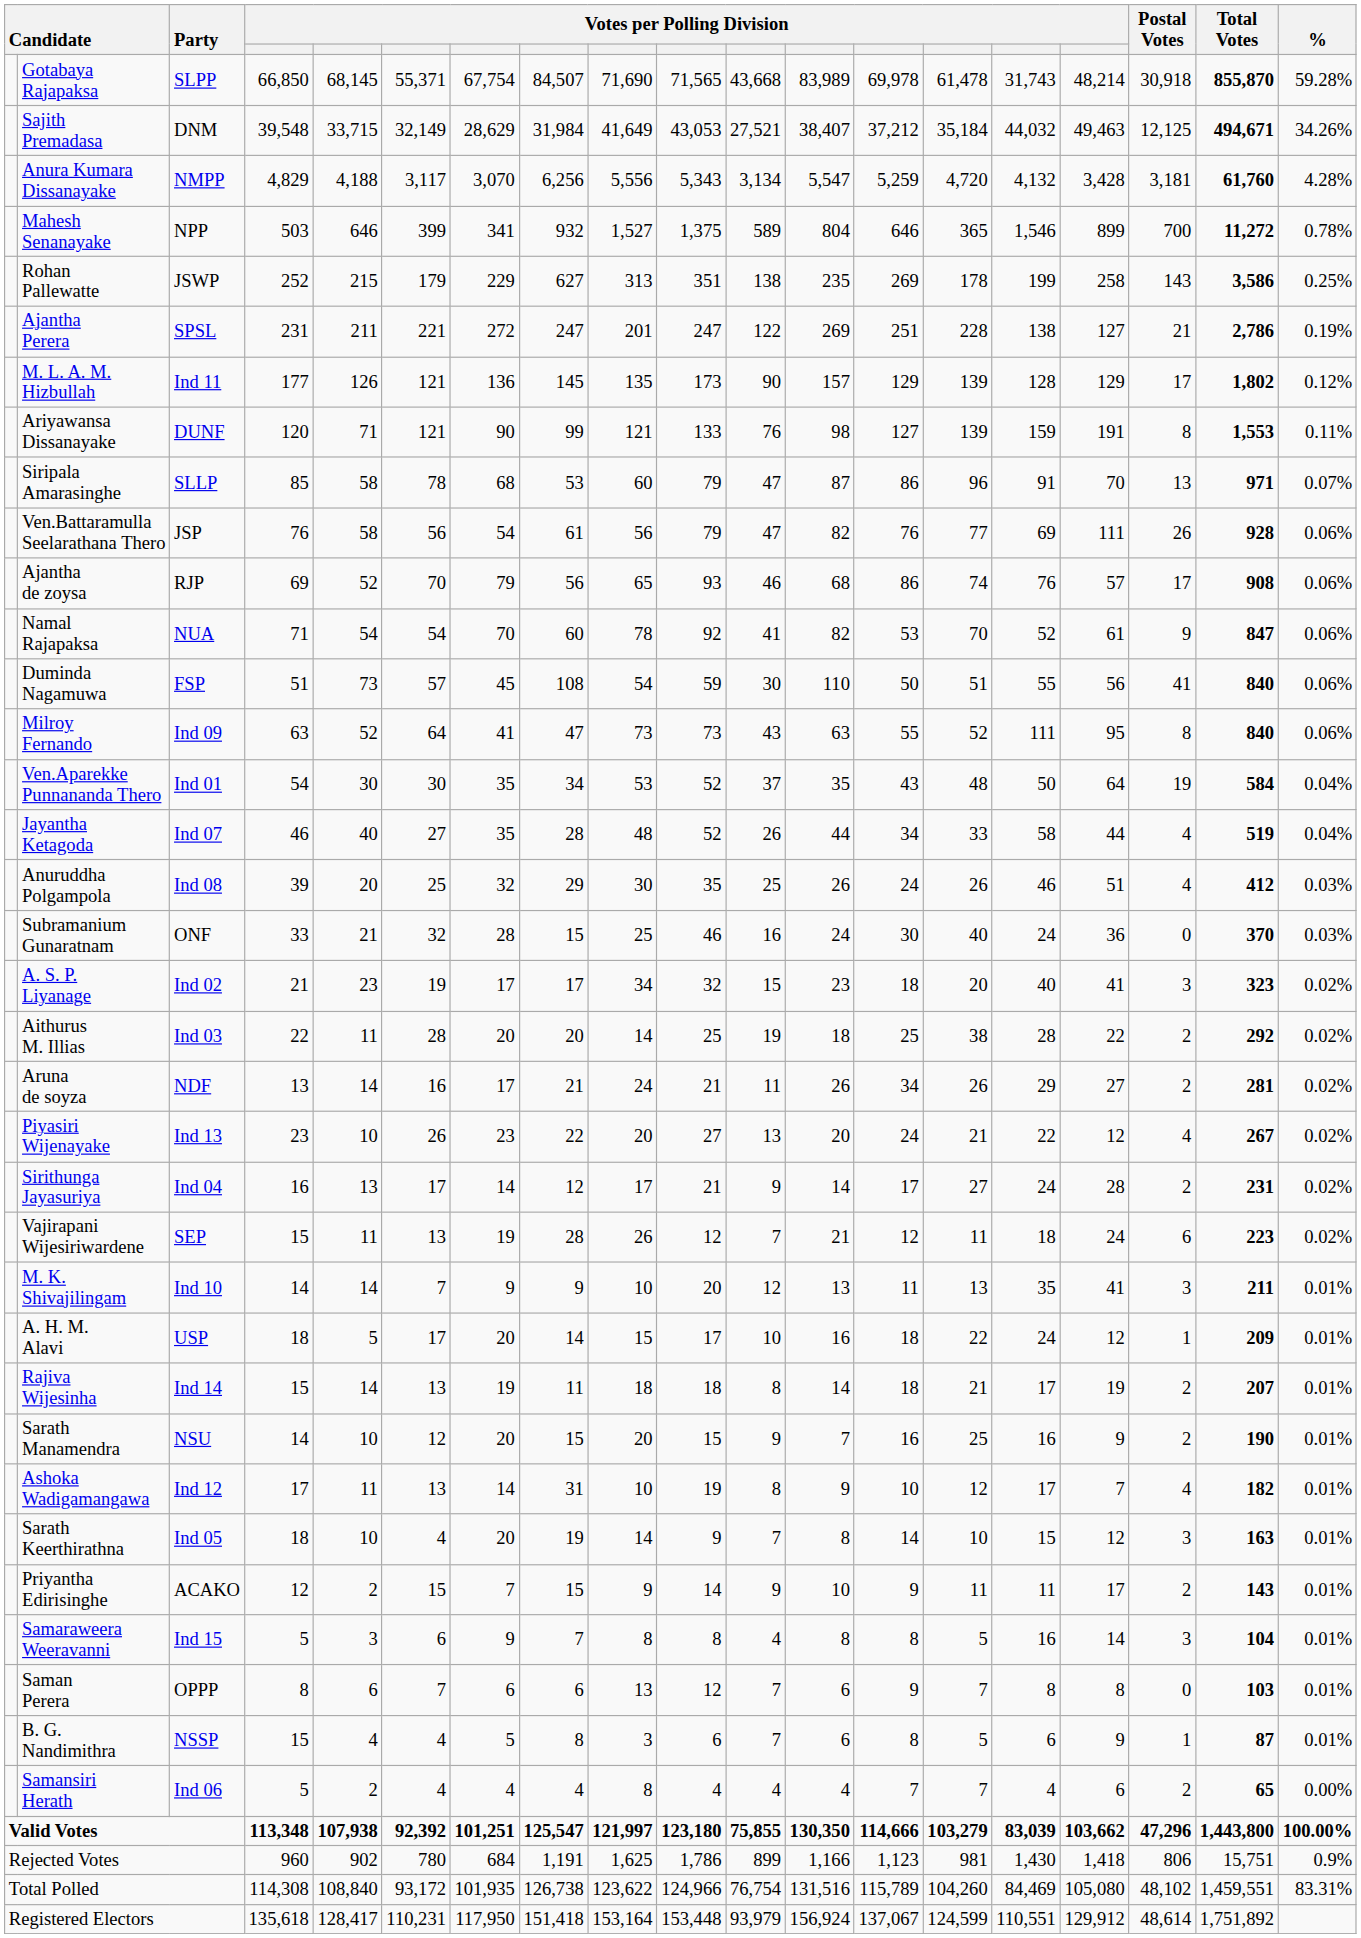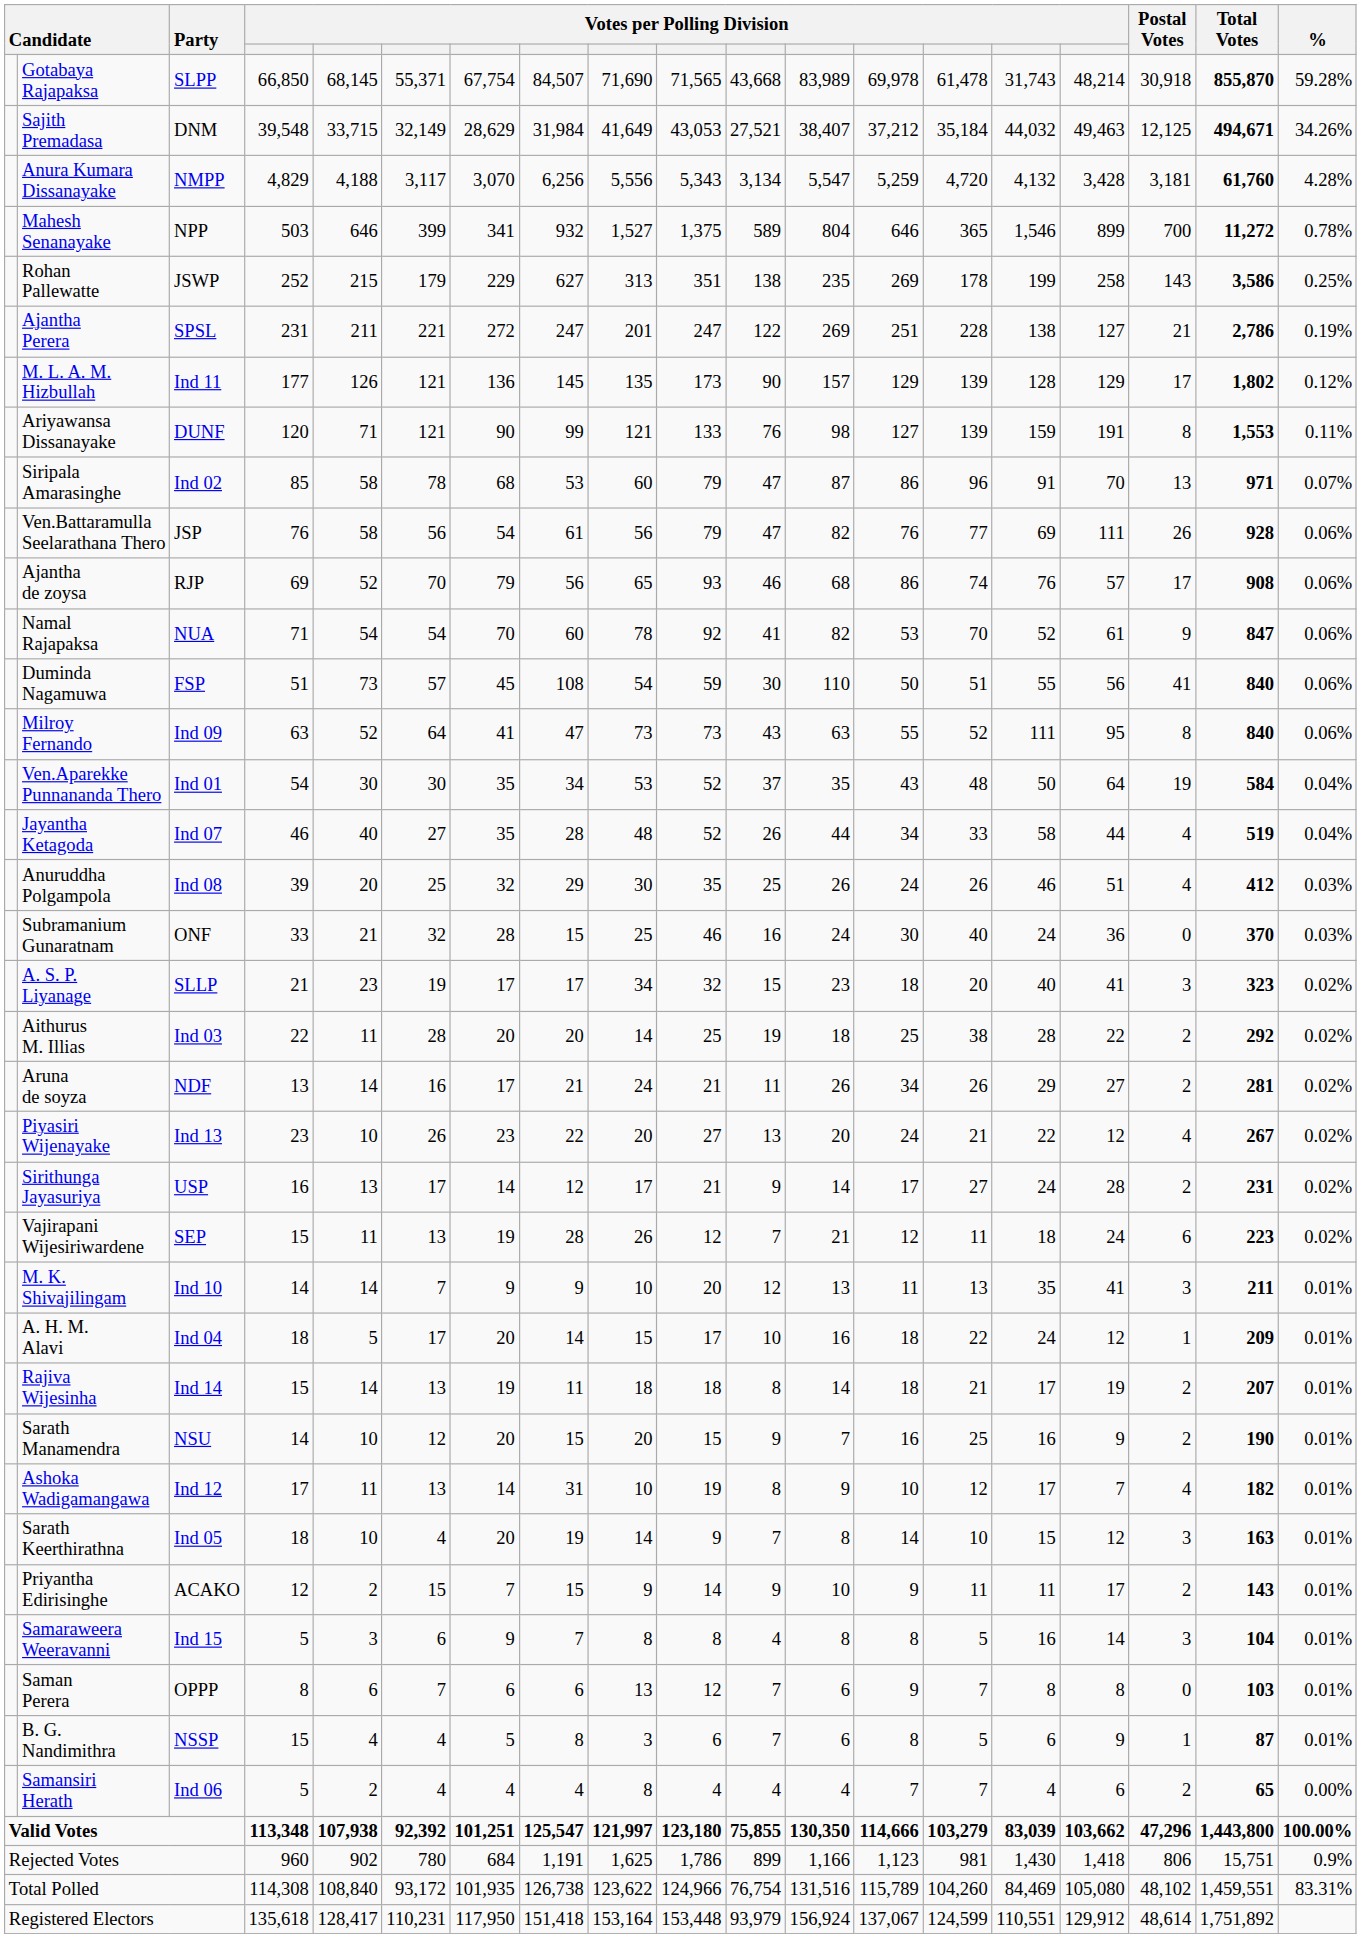Siripala Amarasinghe | Party: SLLP -> Ind 02
A. S. P. Liyanage | Party: Ind 02 -> SLLP
Sirithunga Jayasuriya | Party: Ind 04 -> USP
A. H. M. Alavi | Party: USP -> Ind 04
